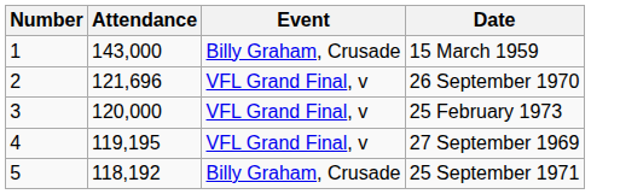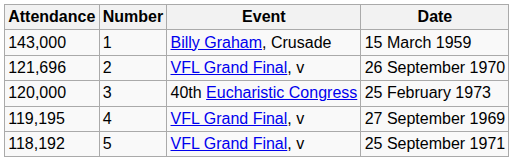columns swapped: Number <-> Attendance
25 February 1973 | Event: VFL Grand Final, v -> 40th Eucharistic Congress
25 September 1971 | Event: Billy Graham, Crusade -> VFL Grand Final, v
